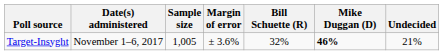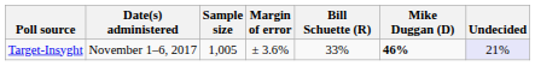Target-Insyght | Bill Schuette (R): 32% -> 33%
Target-Insyght | Undecided: no background -> lavender background
